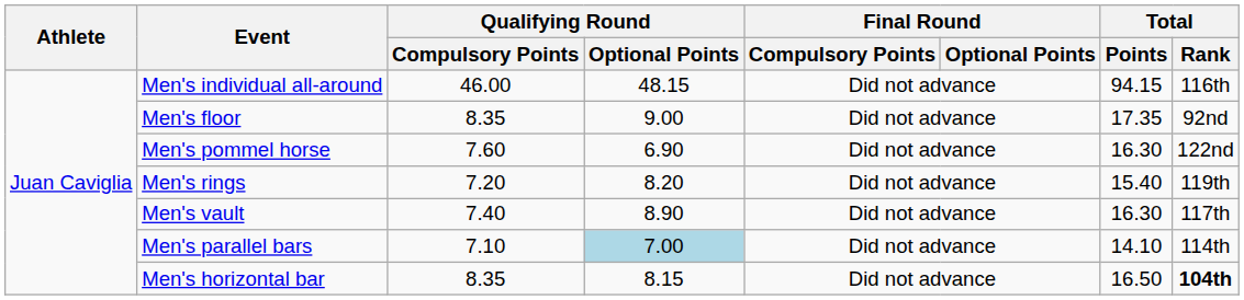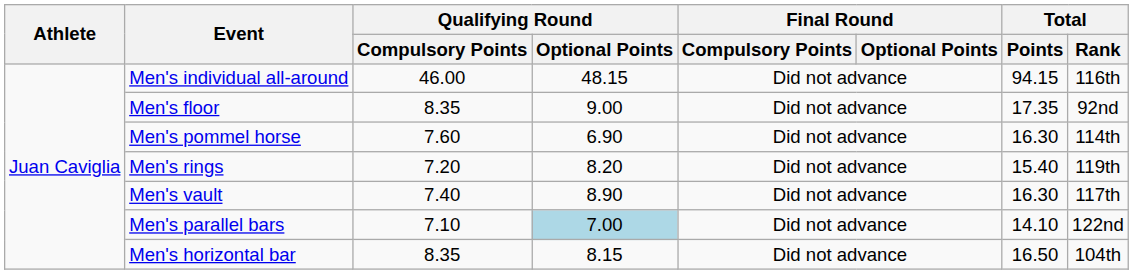Men's pommel horse | Total / Rank: 122nd -> 114th
Men's parallel bars | Total / Rank: 114th -> 122nd
Men's horizontal bar | Total / Rank: bold -> normal
